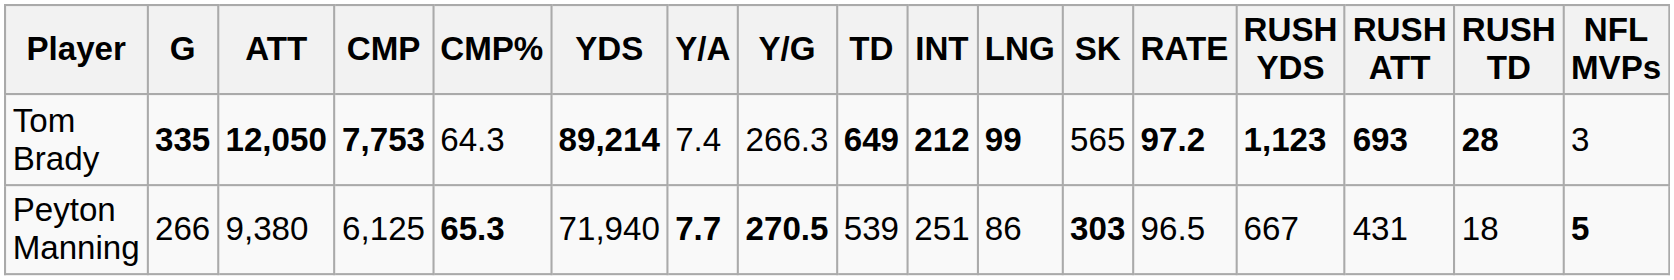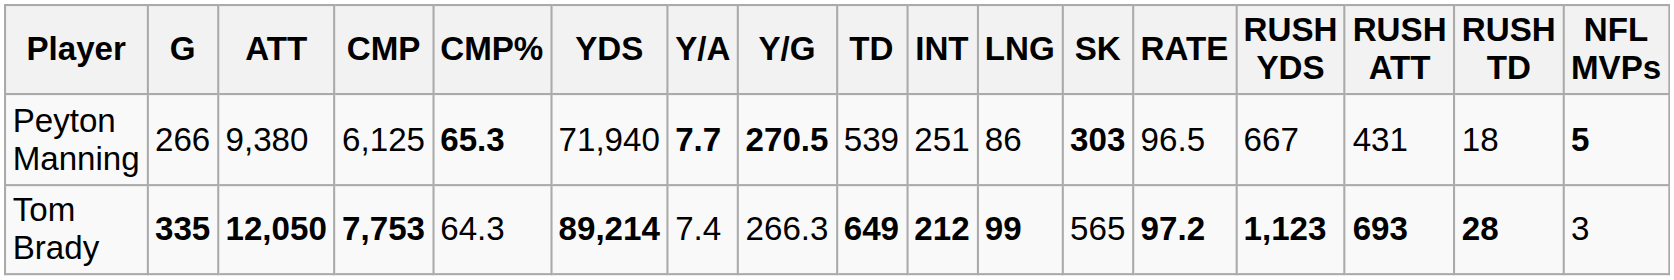rows swapped: Peyton Manning <-> Tom Brady
